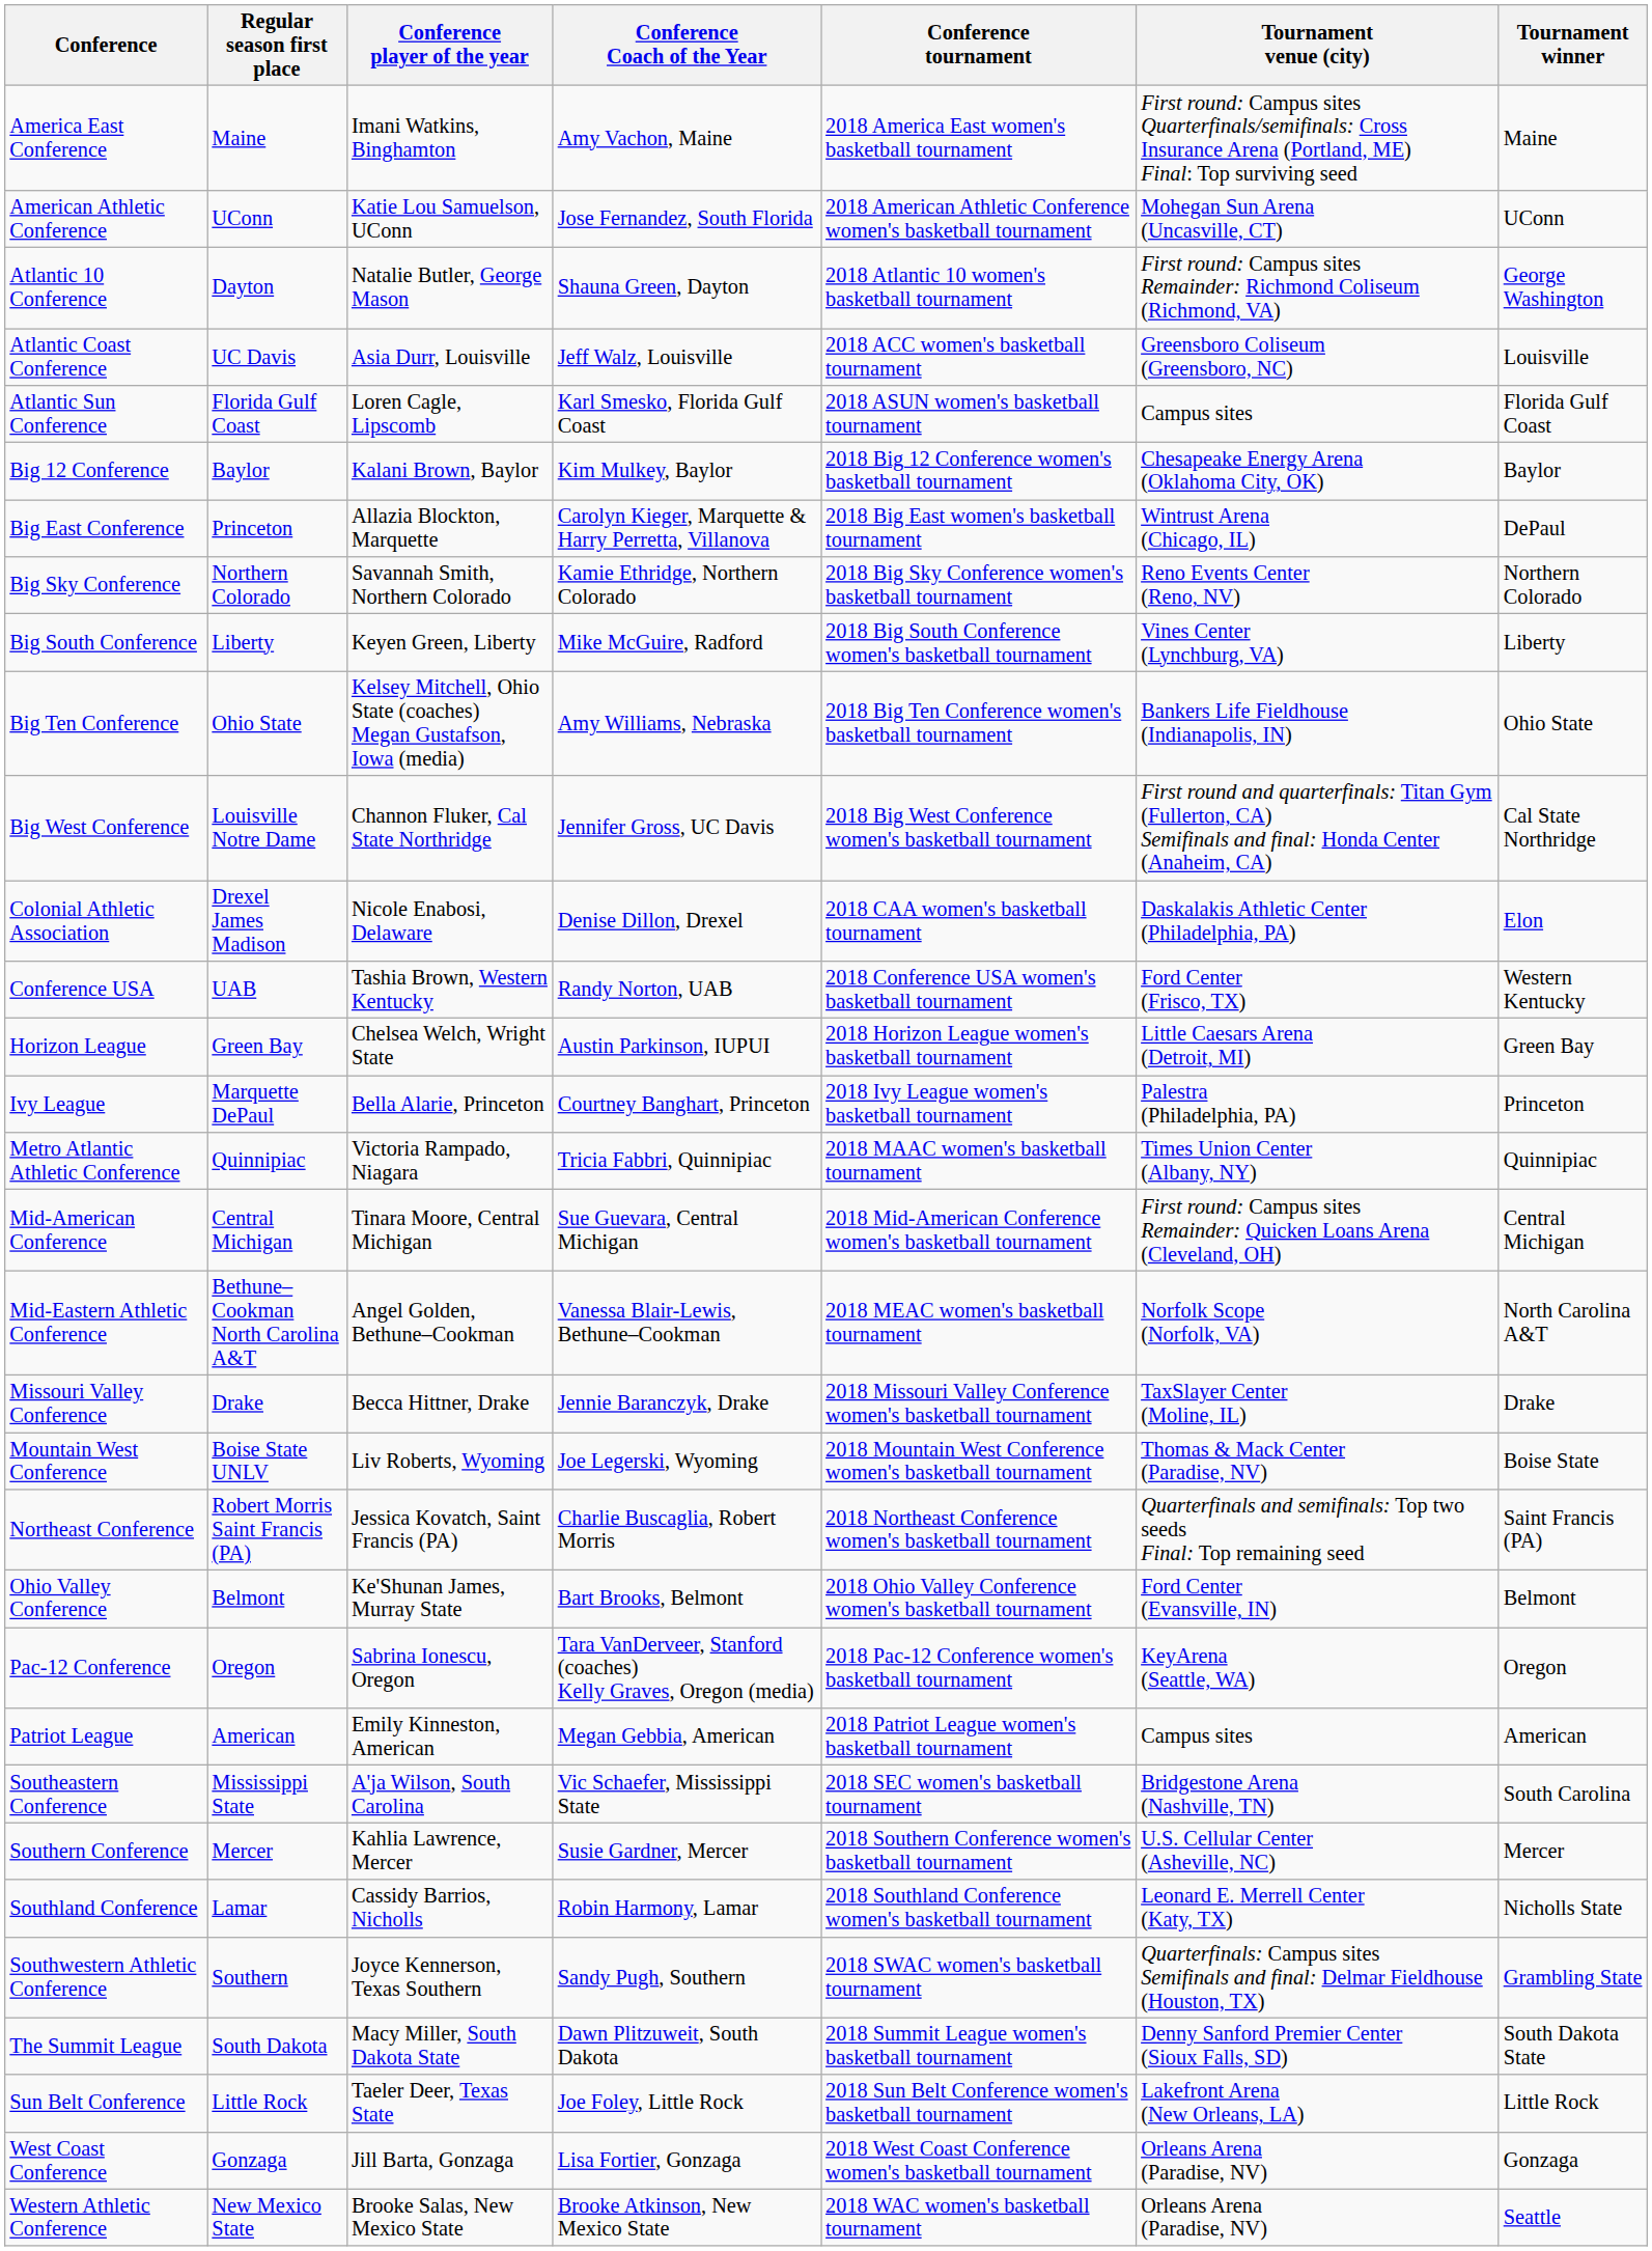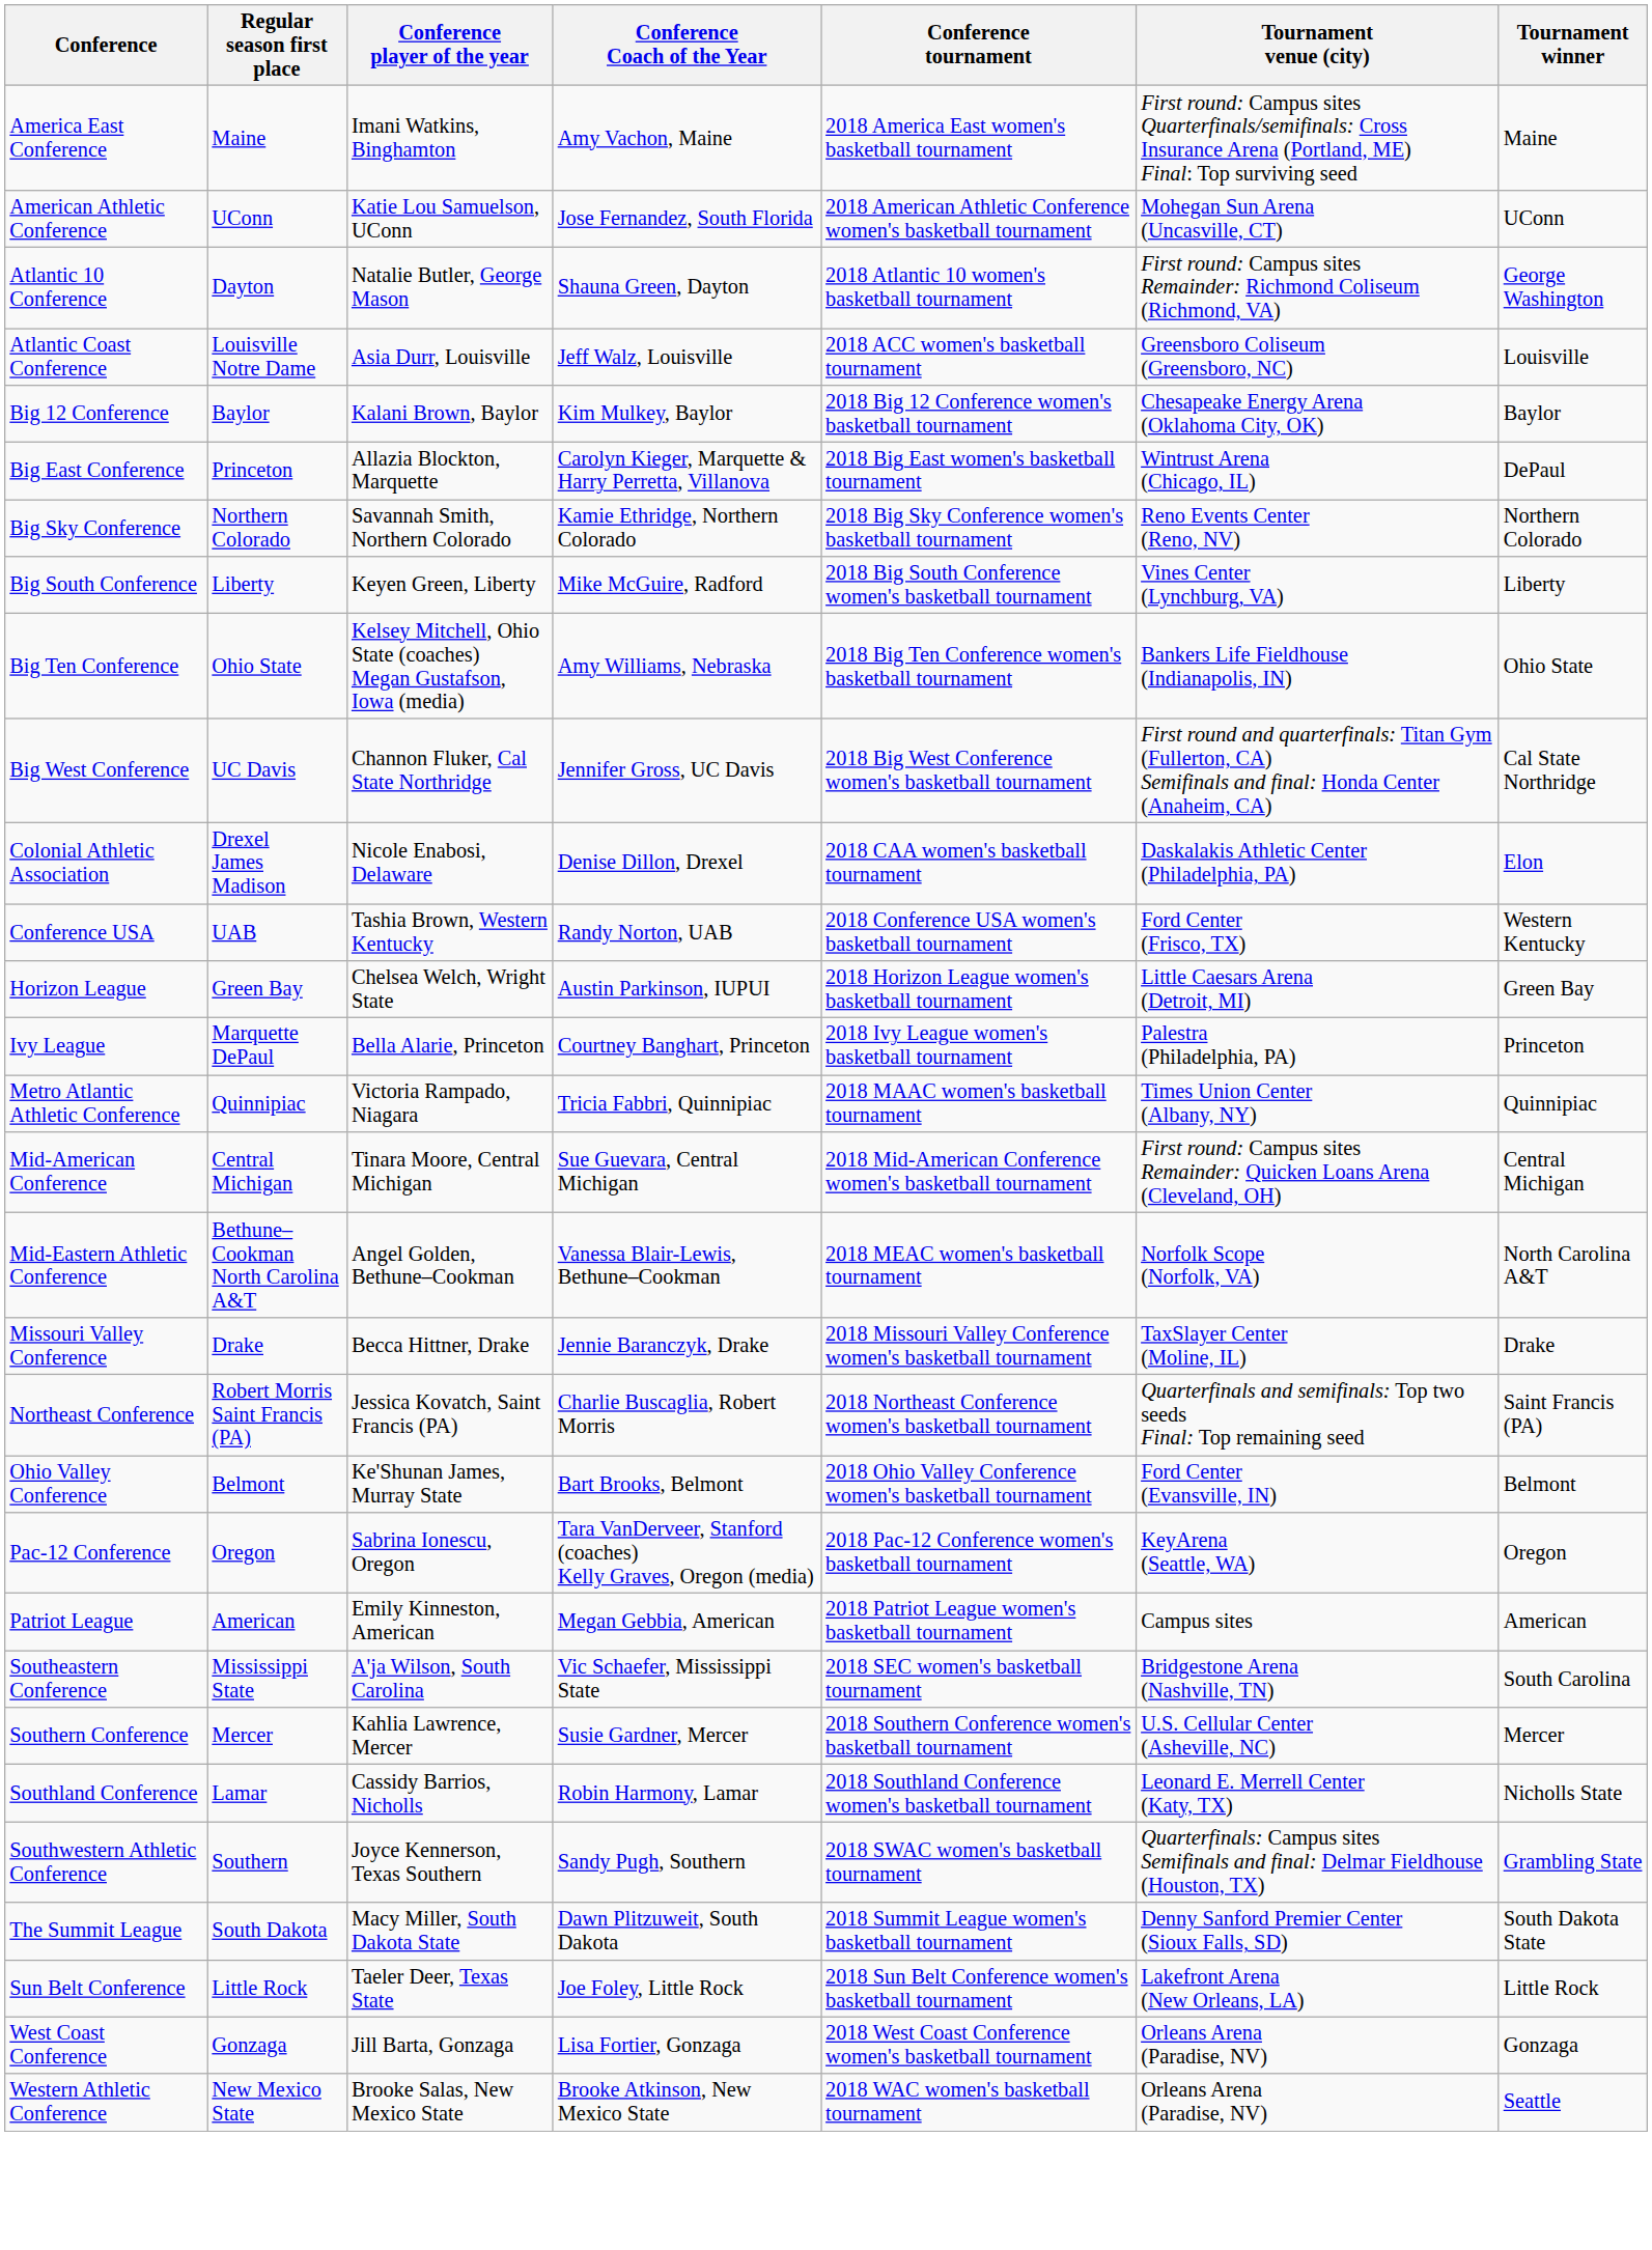Atlantic Coast Conference | Regular season first place: UC Davis -> Louisville Notre Dame
- row: Atlantic Sun Conference | Florida Gulf Coast | Loren Cagle, Lipscomb | Karl Smesko, Florida Gulf Coast | 2018 ASUN women's basketball tournament | Campus sites | Florida Gulf Coast
Big West Conference | Regular season first place: Louisville Notre Dame -> UC Davis
- row: Mountain West Conference | Boise State UNLV | Liv Roberts, Wyoming | Joe Legerski, Wyoming | 2018 Mountain West Conference women's basketball tournament | Thomas & Mack Center (Paradise, NV) | Boise State
